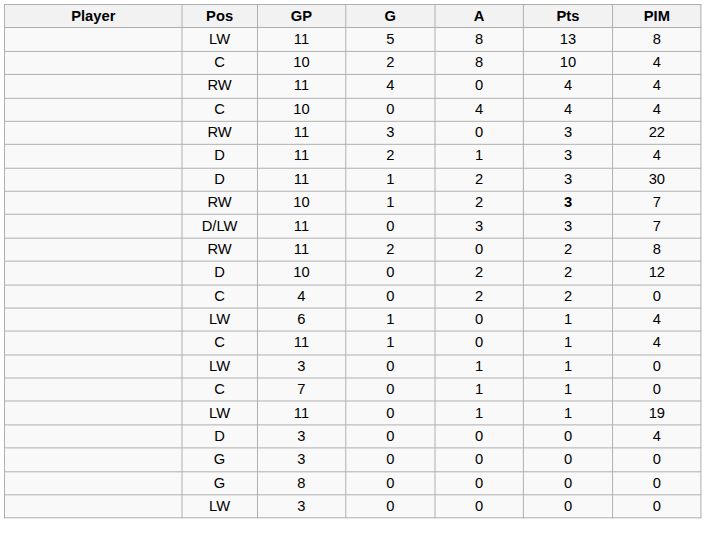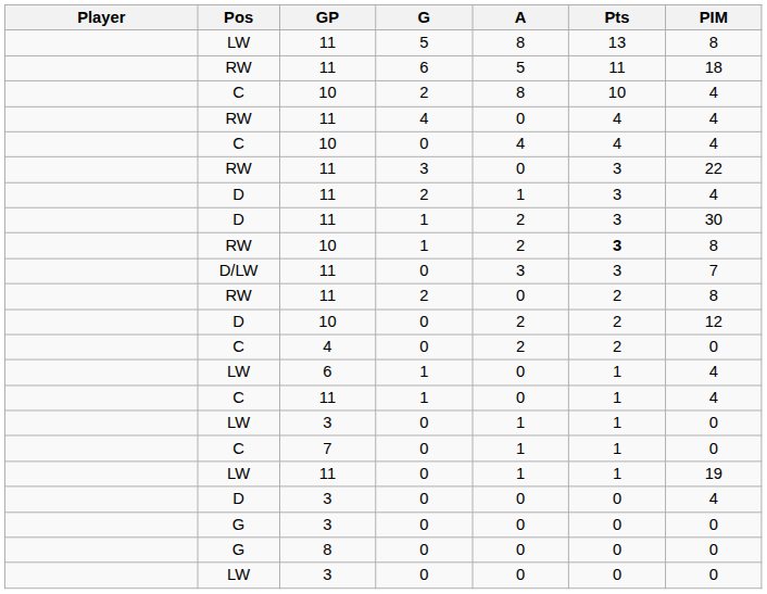+ row: RW | 11 | 6 | 5 | 11 | 18
10 / 1 | PIM: 7 -> 8
